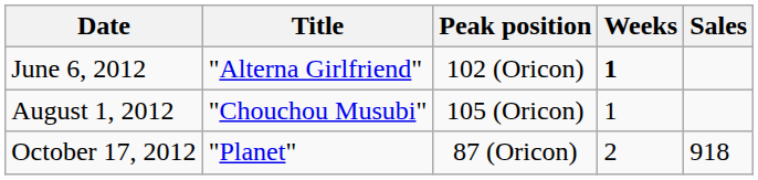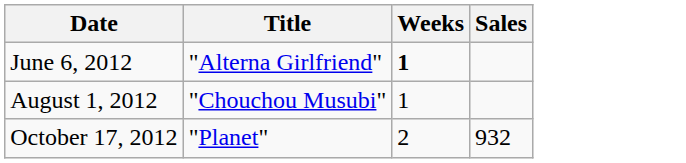- column: Peak position | 102 (Oricon) | 105 (Oricon) | 87 (Oricon)
October 17, 2012 | Sales: 918 -> 932
